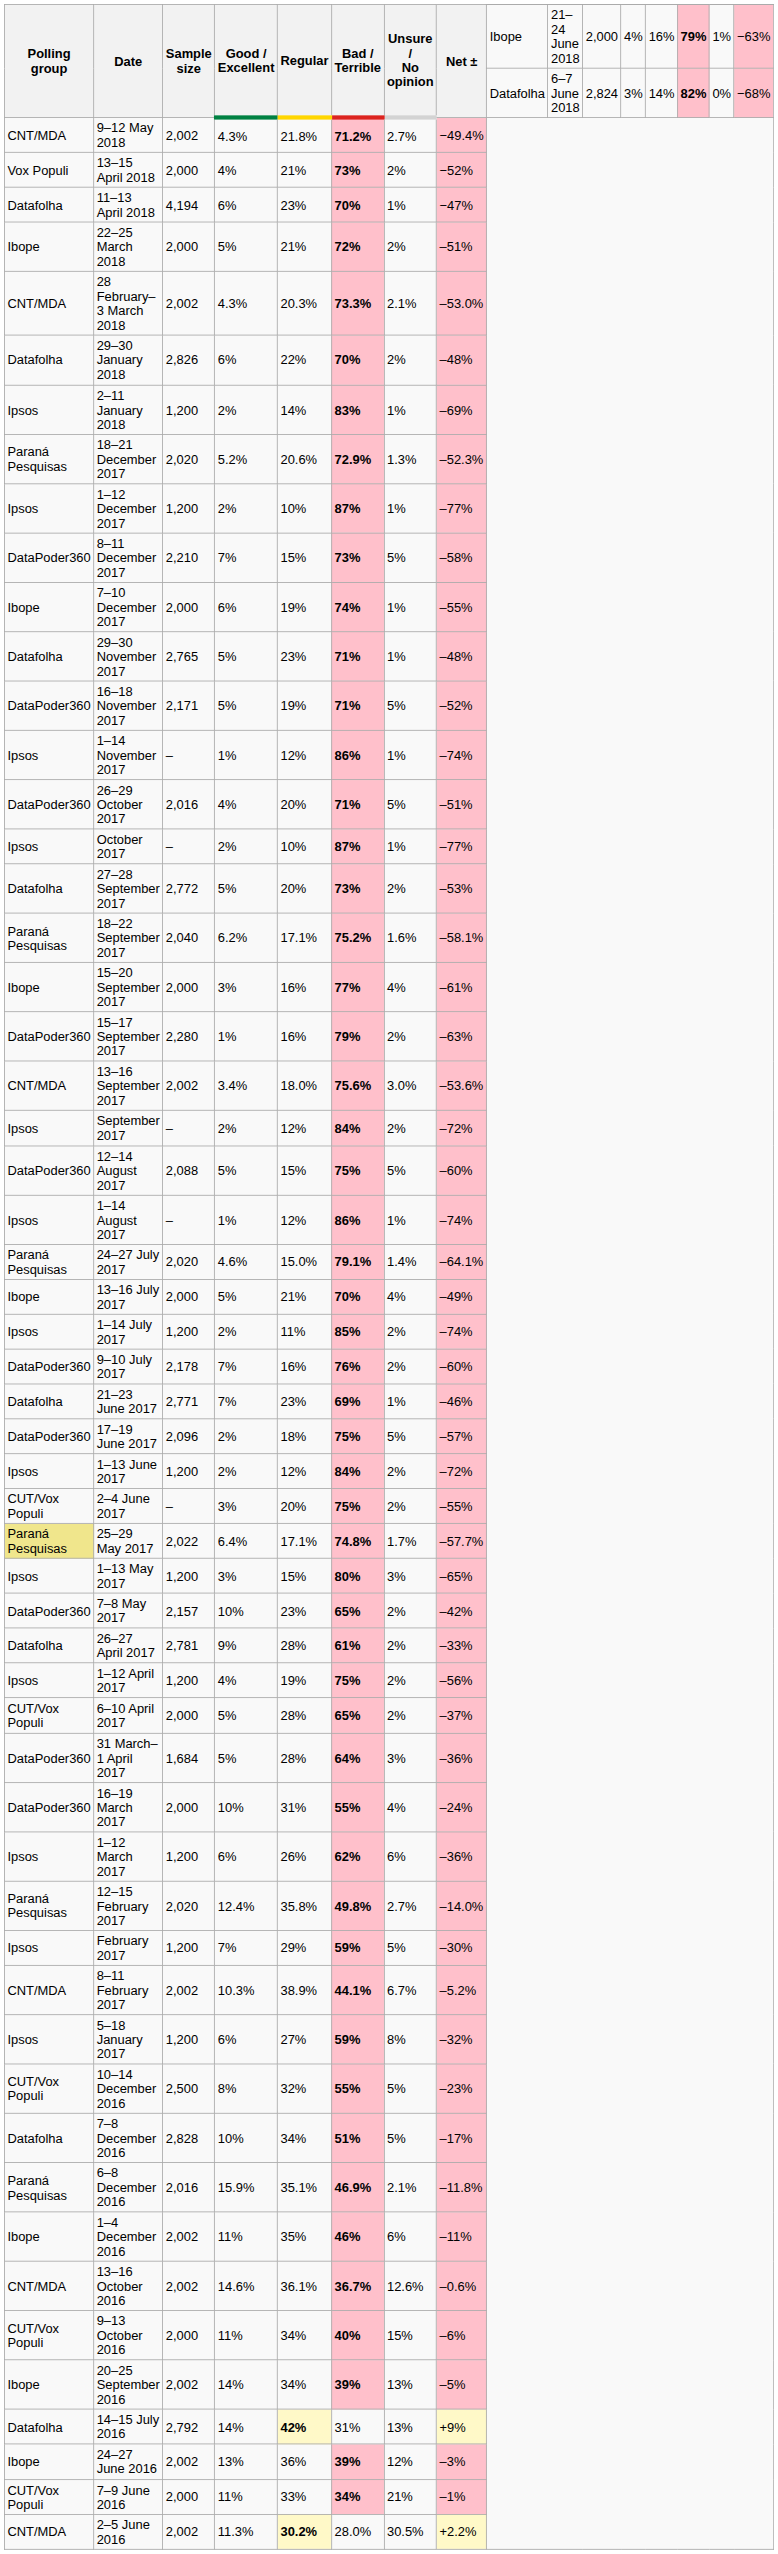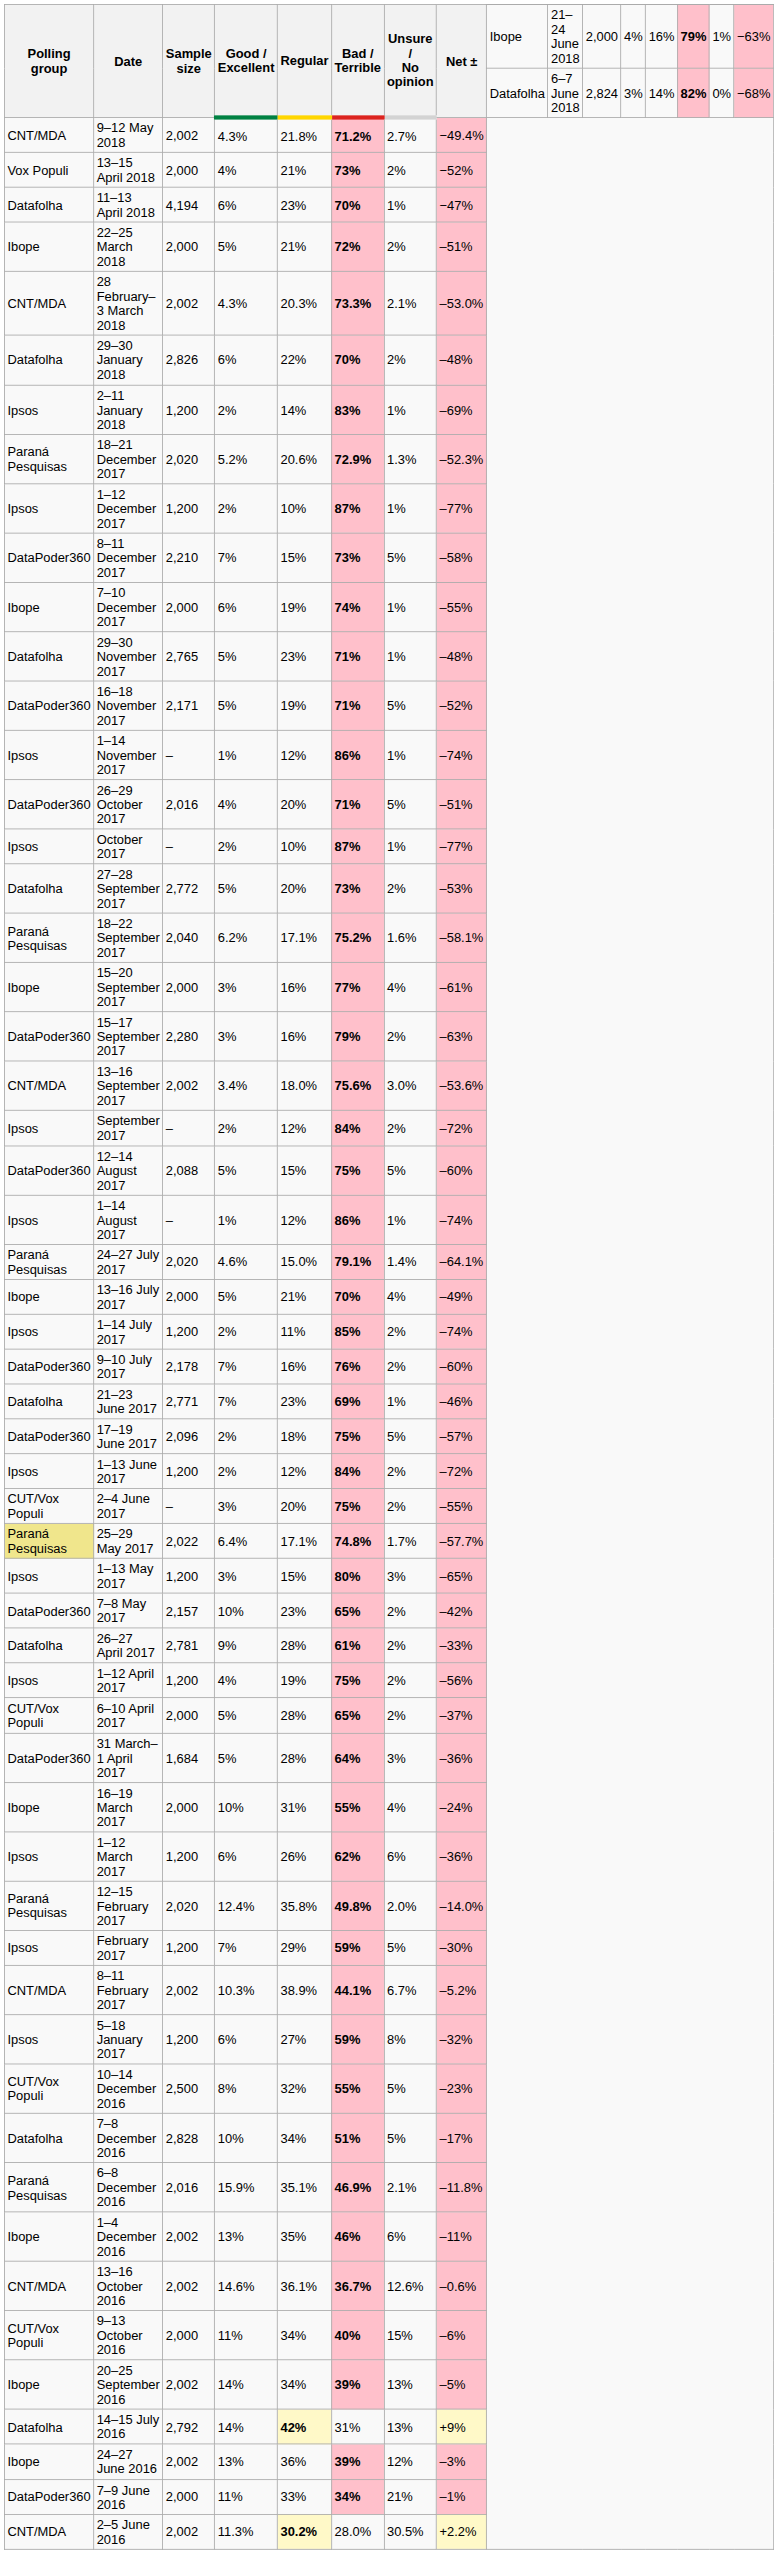15–17 September 2017 | Good / Excellent: 1% -> 3%
16–19 March 2017 | Polling group: DataPoder360 -> Ibope
12–15 February 2017 | Unsure / No opinion: 2.7% -> 2.0%
1–4 December 2016 | Good / Excellent: 11% -> 13%
7–9 June 2016 | Polling group: CUT/Vox Populi -> DataPoder360
